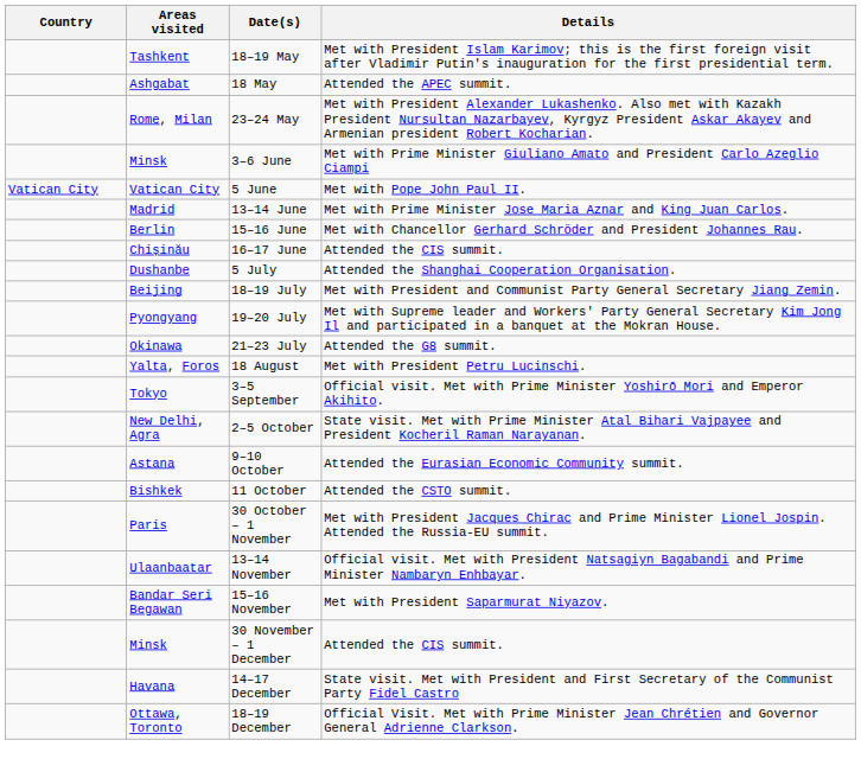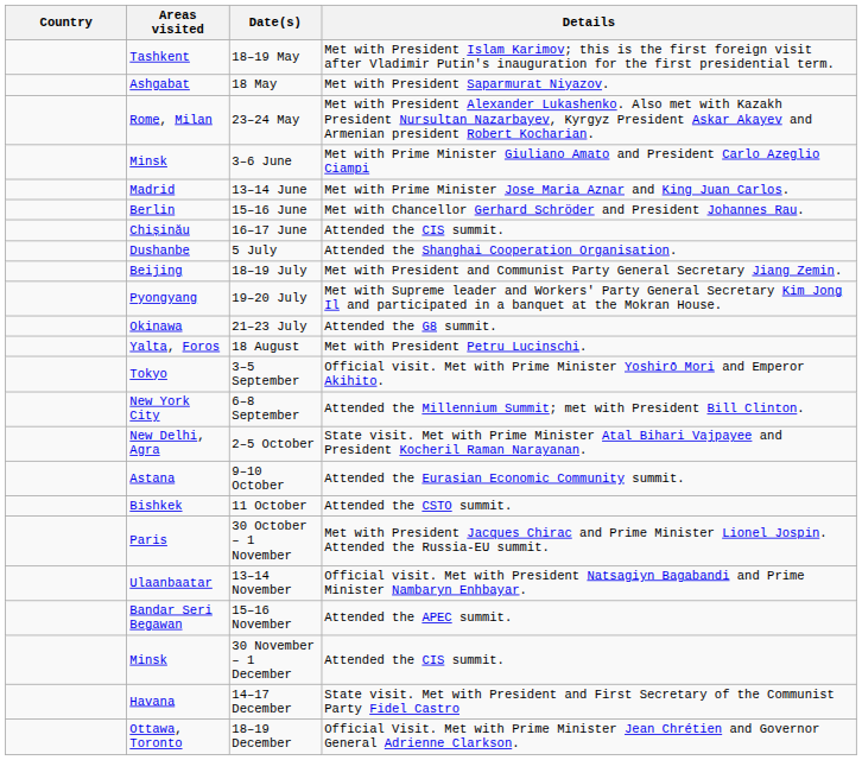18 May | Details: Attended the APEC summit. -> Met with President Saparmurat Niyazov.
- row: Vatican City | Vatican City | 5 June | Met with Pope John Paul II.
+ row: New York City | 6–8 September | Attended the Millennium Summit; met with President Bill Clinton.
15–16 November | Details: Met with President Saparmurat Niyazov. -> Attended the APEC summit.
